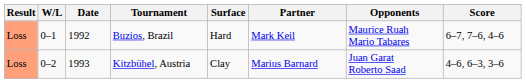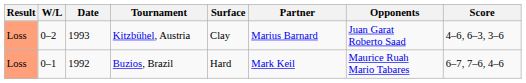rows swapped: Buzios, Brazil <-> Kitzbühel, Austria
